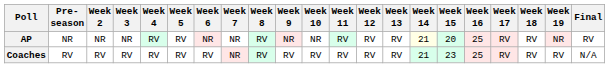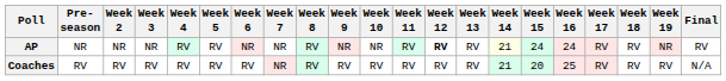AP | Week 12: normal -> bold
AP | Week 15: 20 -> 24
AP | Week 16: 25 -> 24
Coaches | Week 15: 23 -> 20
